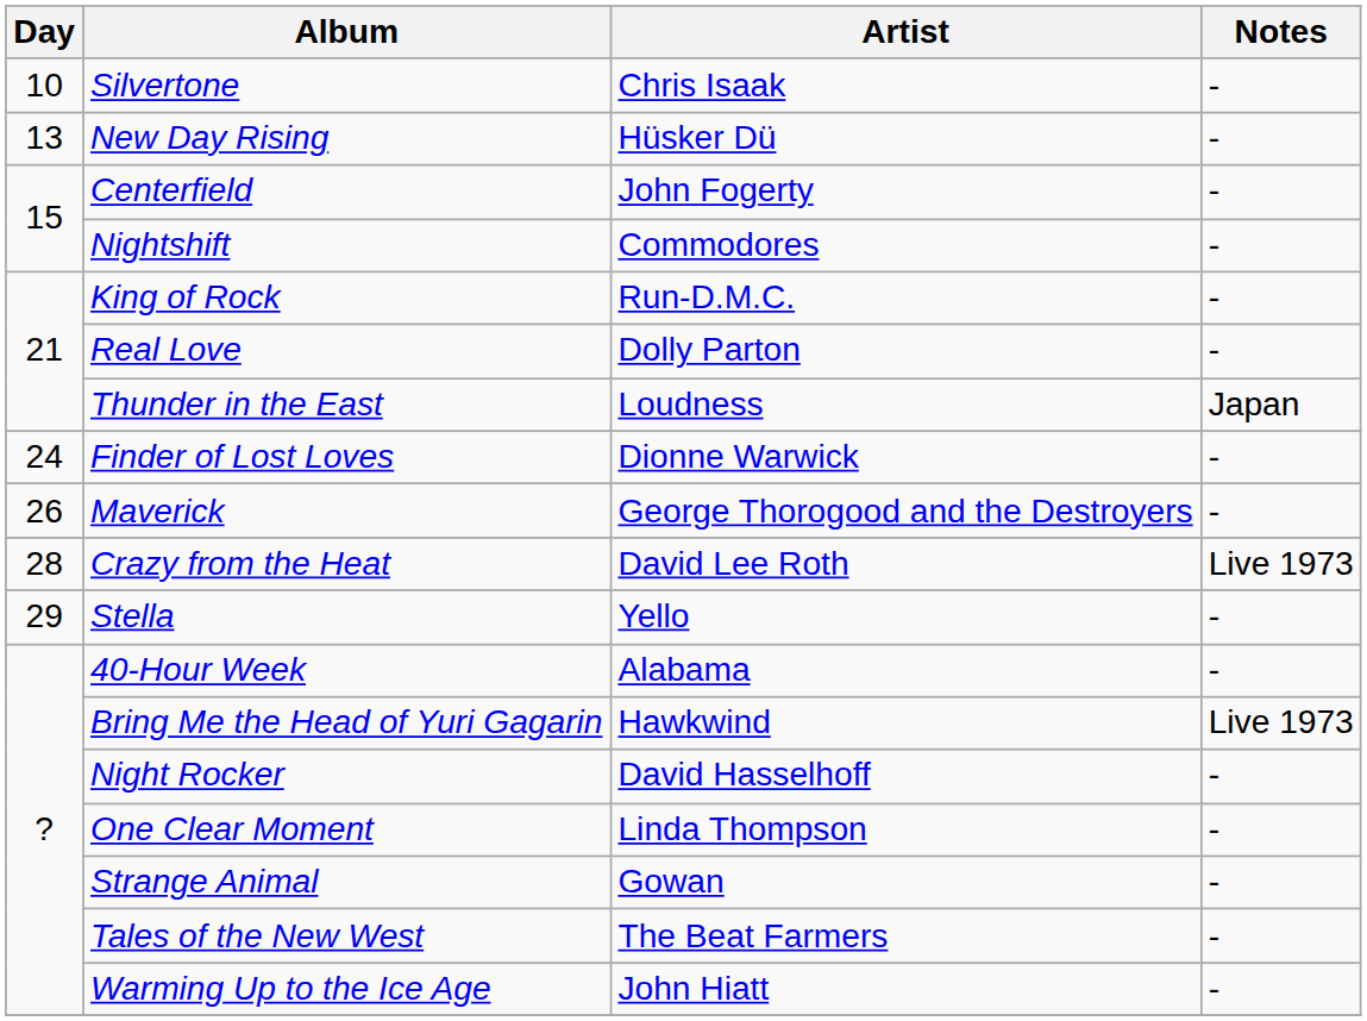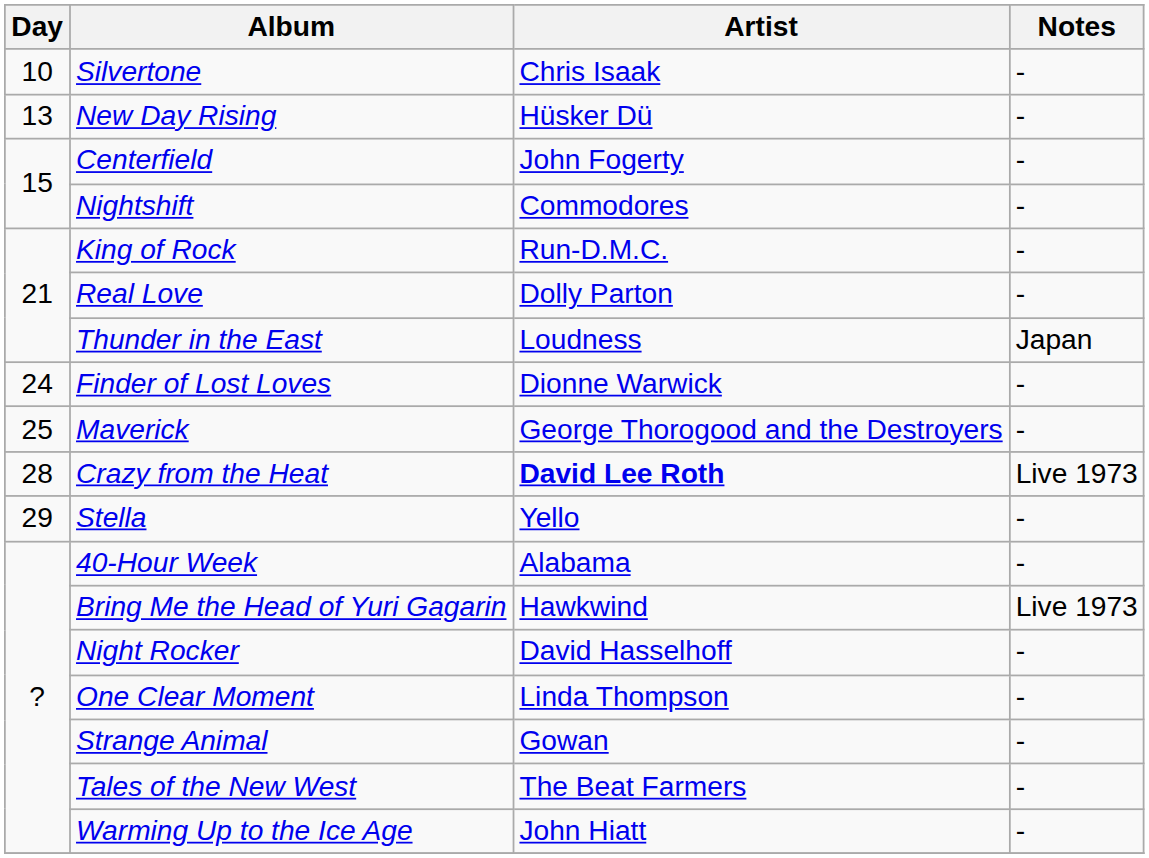Maverick | Day: 26 -> 25
Crazy from the Heat | Artist: normal -> bold
